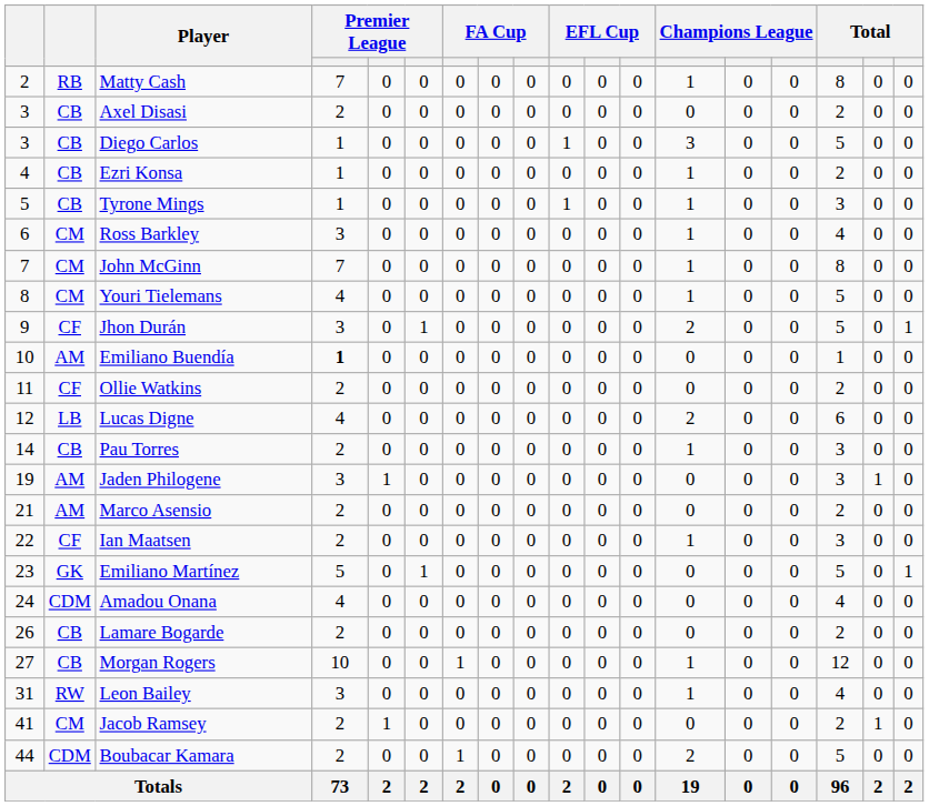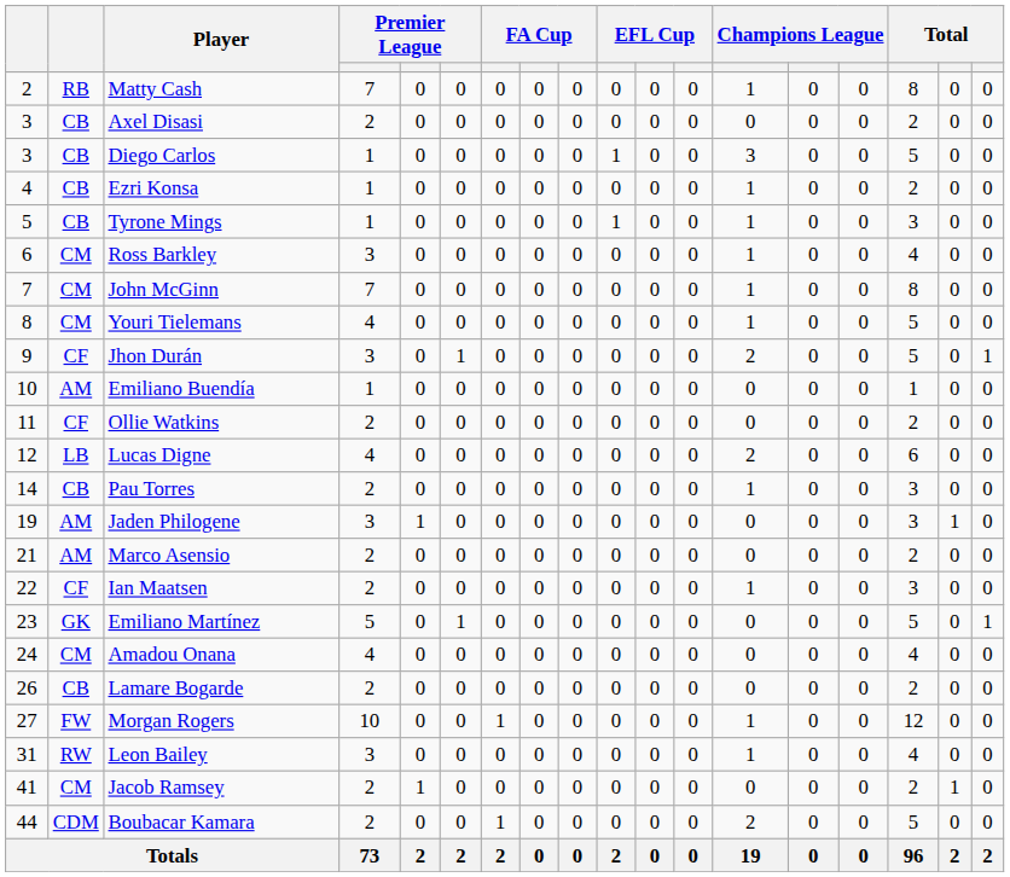Emiliano Buendía | column 4: bold -> normal
Amadou Onana | column 2: CDM -> CM
Morgan Rogers | column 2: CB -> FW
